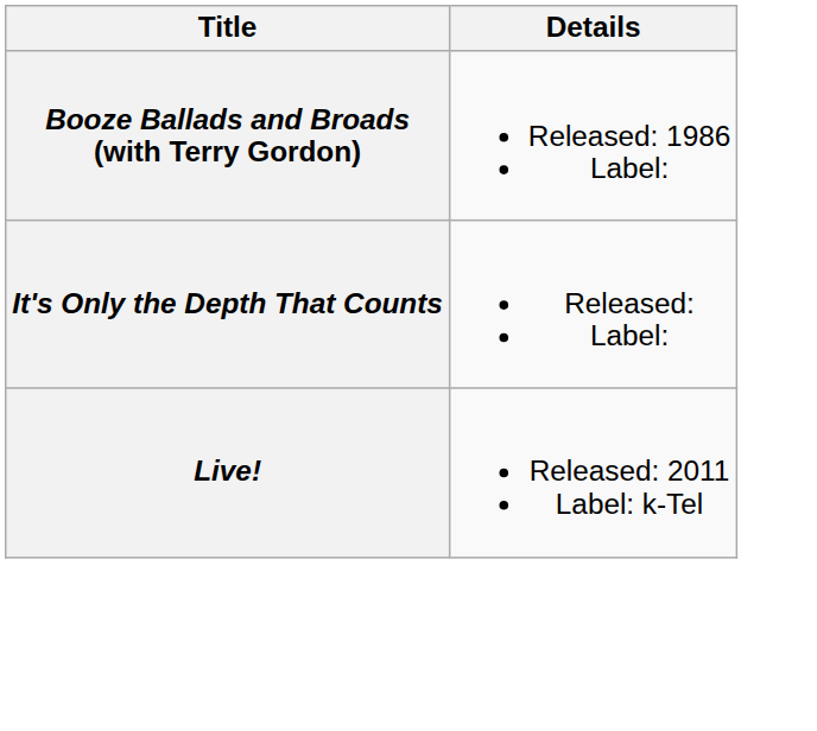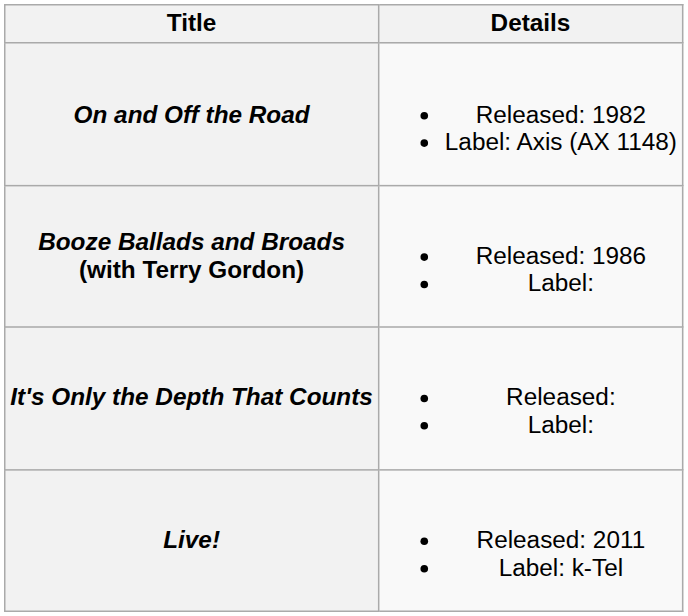+ row: On and Off the Road | Released: 1982 Label: Axis (AX 1148)
